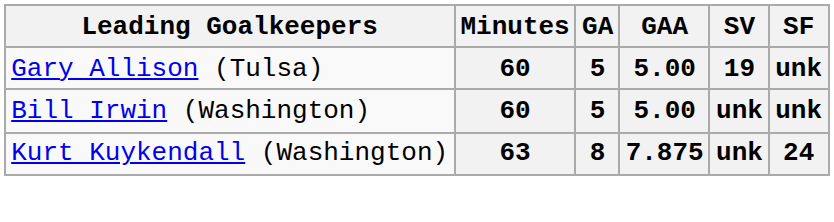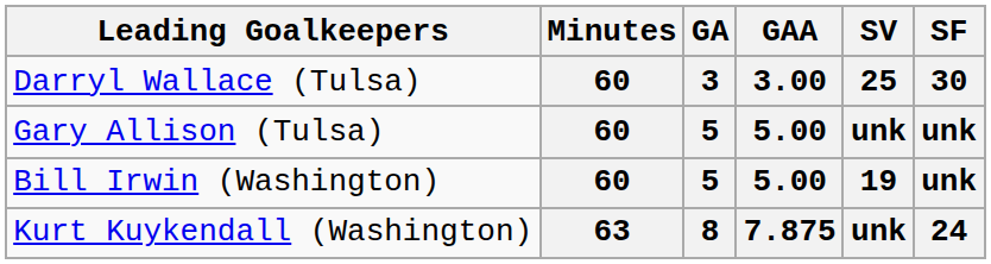+ row: Darryl Wallace (Tulsa) | 60 | 3 | 3.00 | 25 | 30
Gary Allison (Tulsa) | SV: 19 -> unk
Bill Irwin (Washington) | SV: unk -> 19
